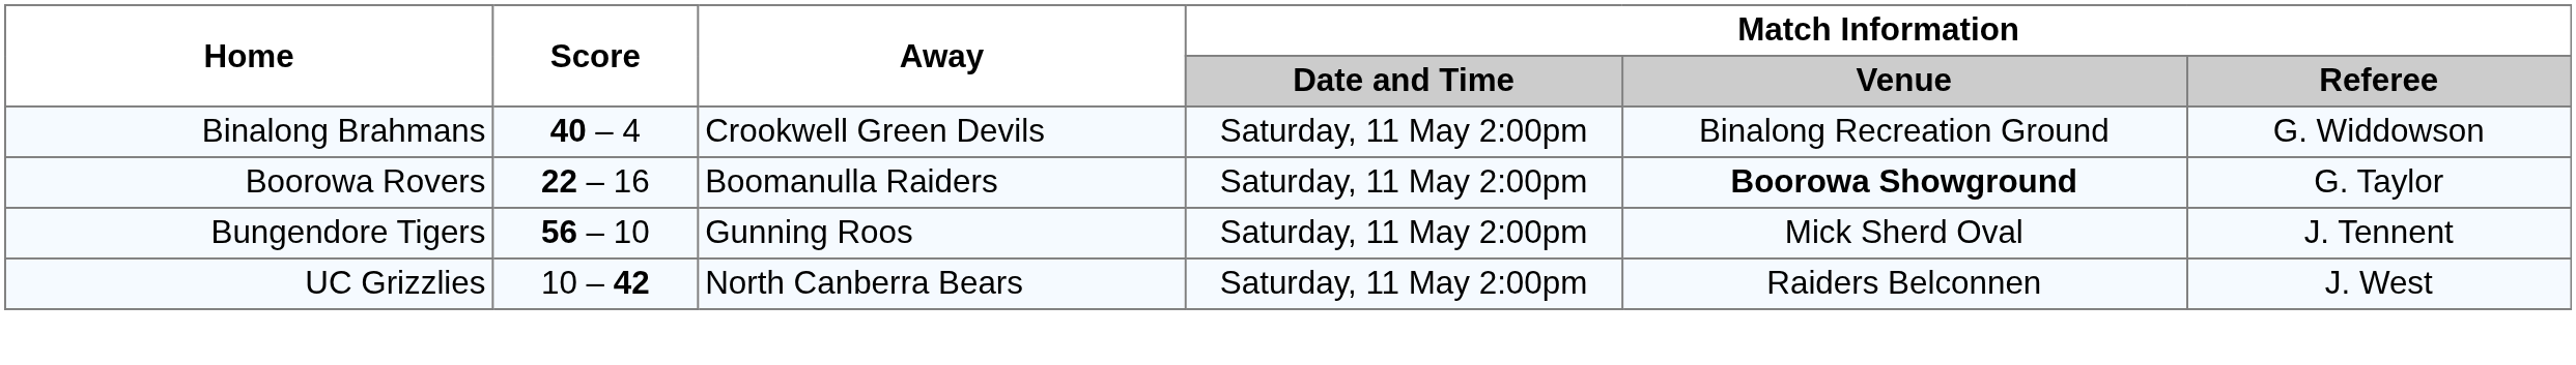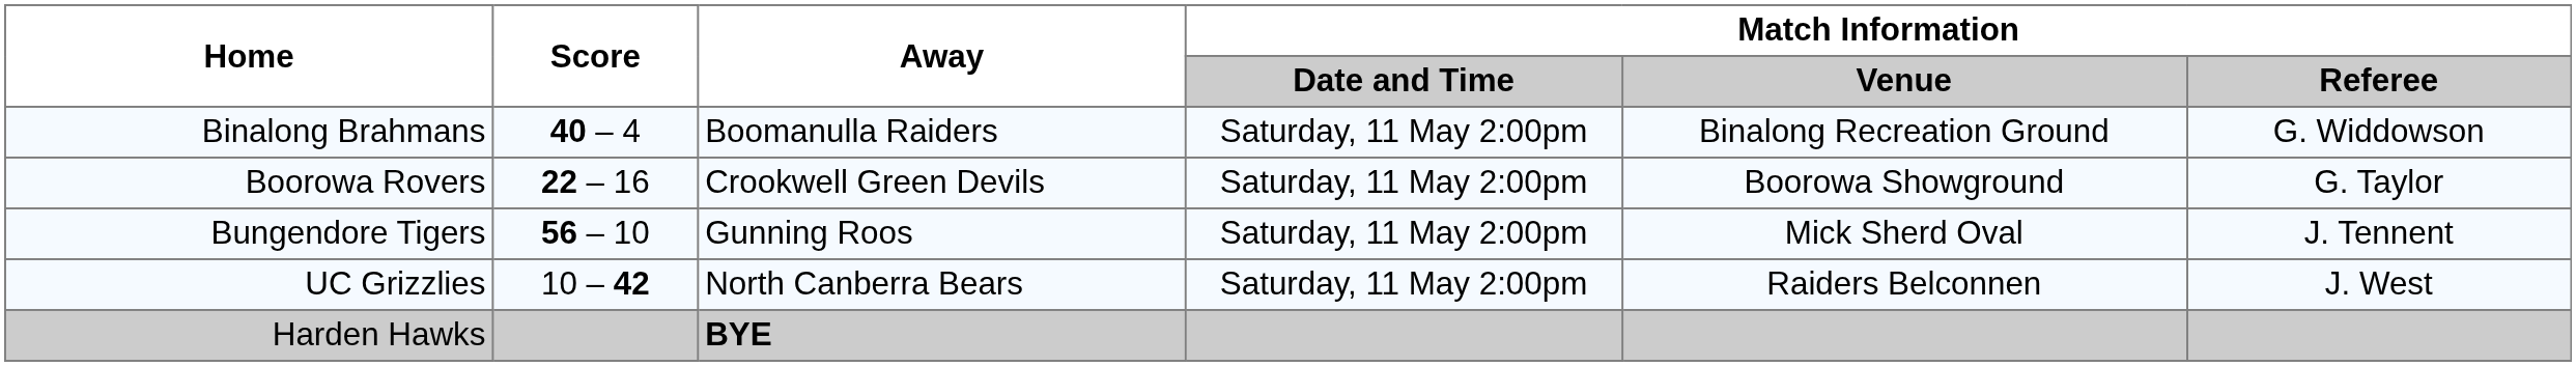Binalong Brahmans | Away: Crookwell Green Devils -> Boomanulla Raiders
Boorowa Rovers | Away: Boomanulla Raiders -> Crookwell Green Devils
Boorowa Rovers | Match Information / Venue: bold -> normal
+ row: Harden Hawks | BYE
